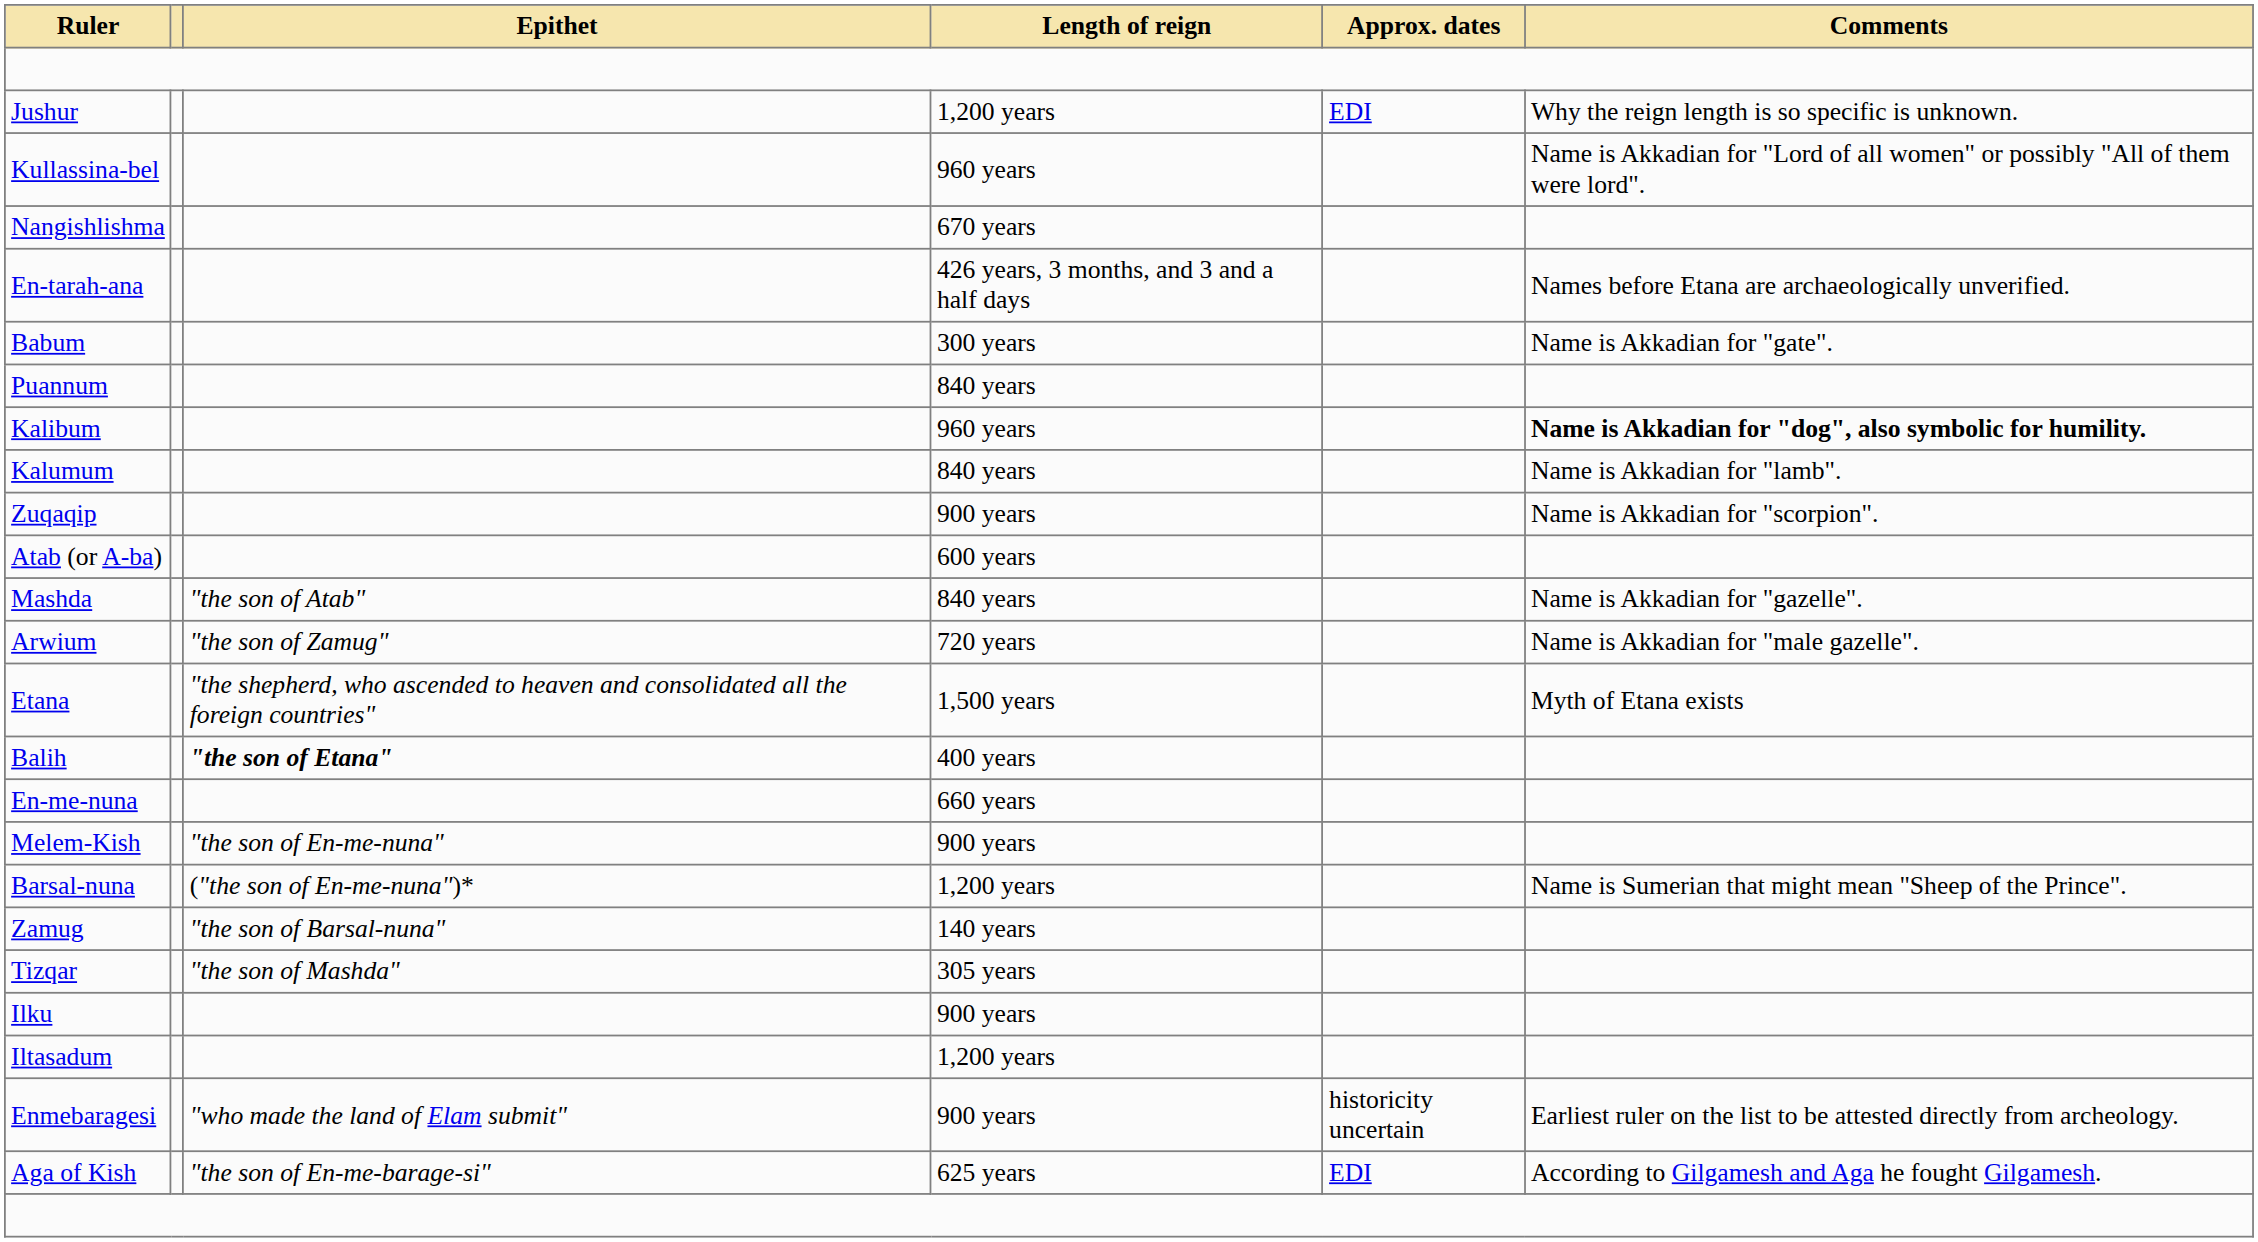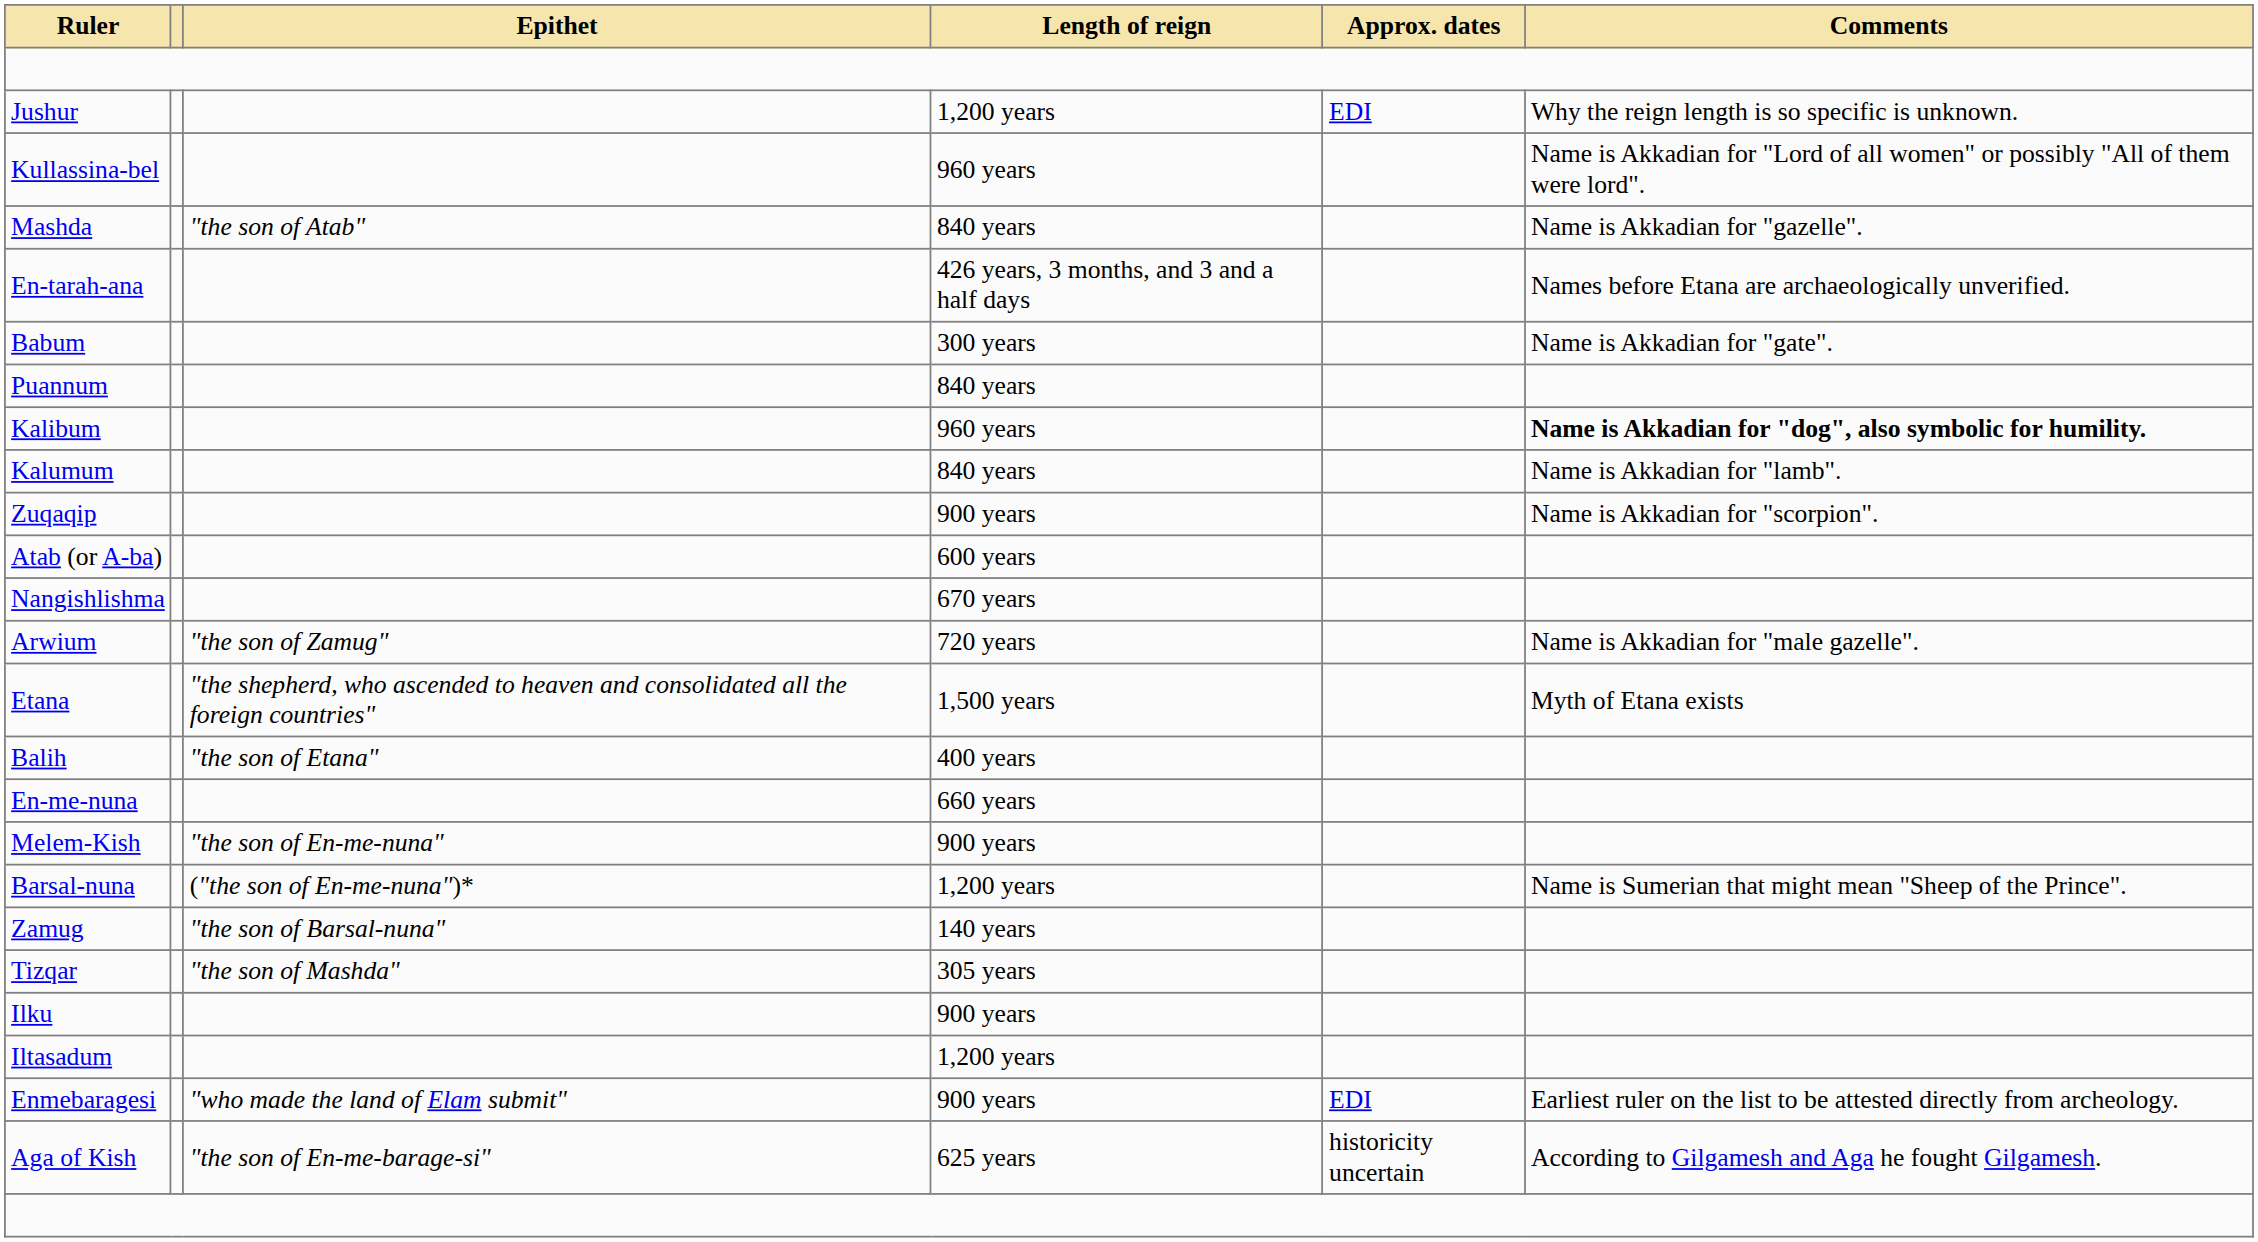rows swapped: Nangishlishma <-> Mashda
Balih | Epithet: bold -> normal
Enmebaragesi | Approx. dates: historicity uncertain -> EDI
Aga of Kish | Approx. dates: EDI -> historicity uncertain
